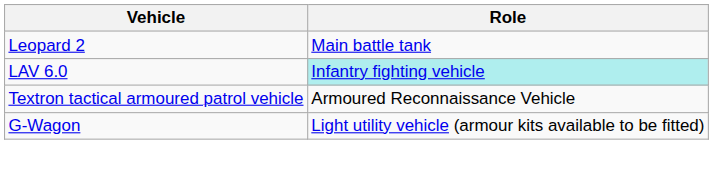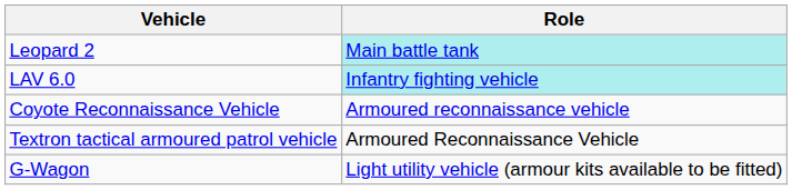Leopard 2 | Role: no background -> paleturquoise background
+ row: Coyote Reconnaissance Vehicle | Armoured reconnaissance vehicle
